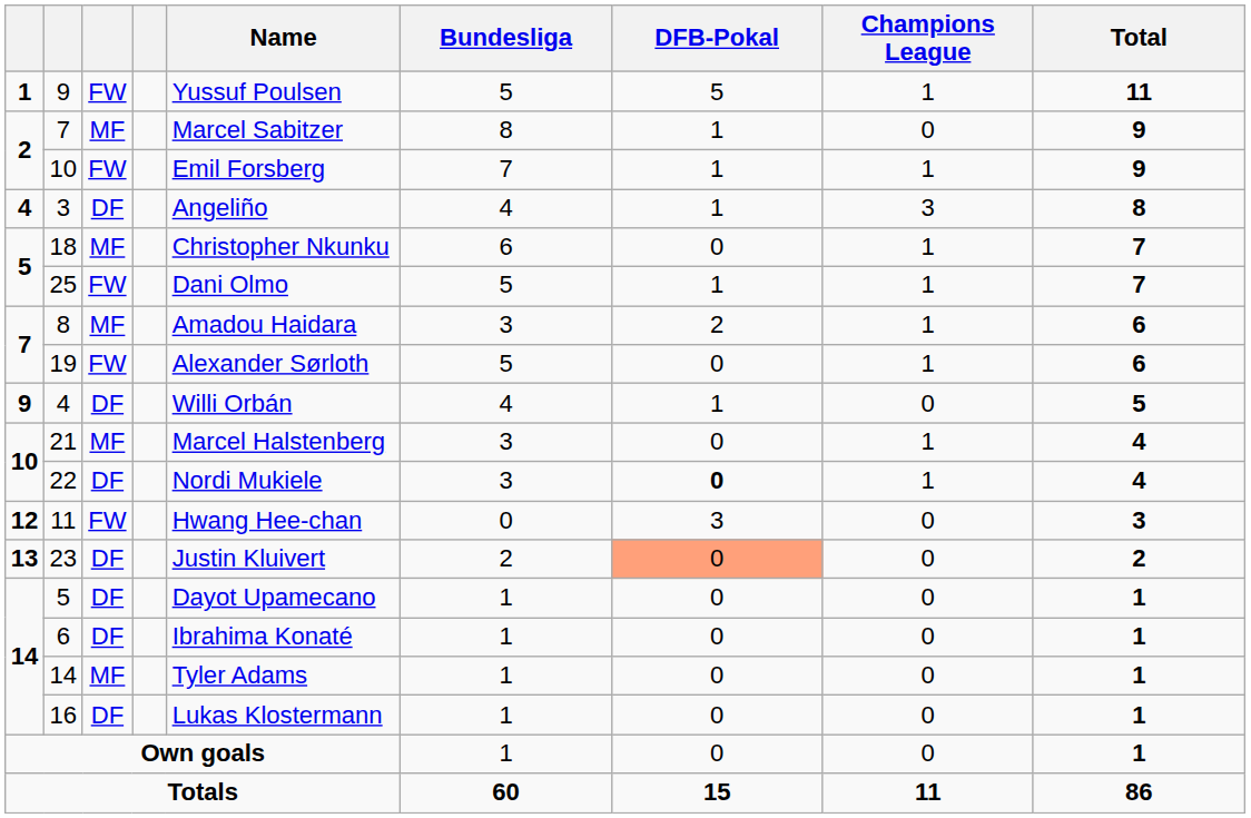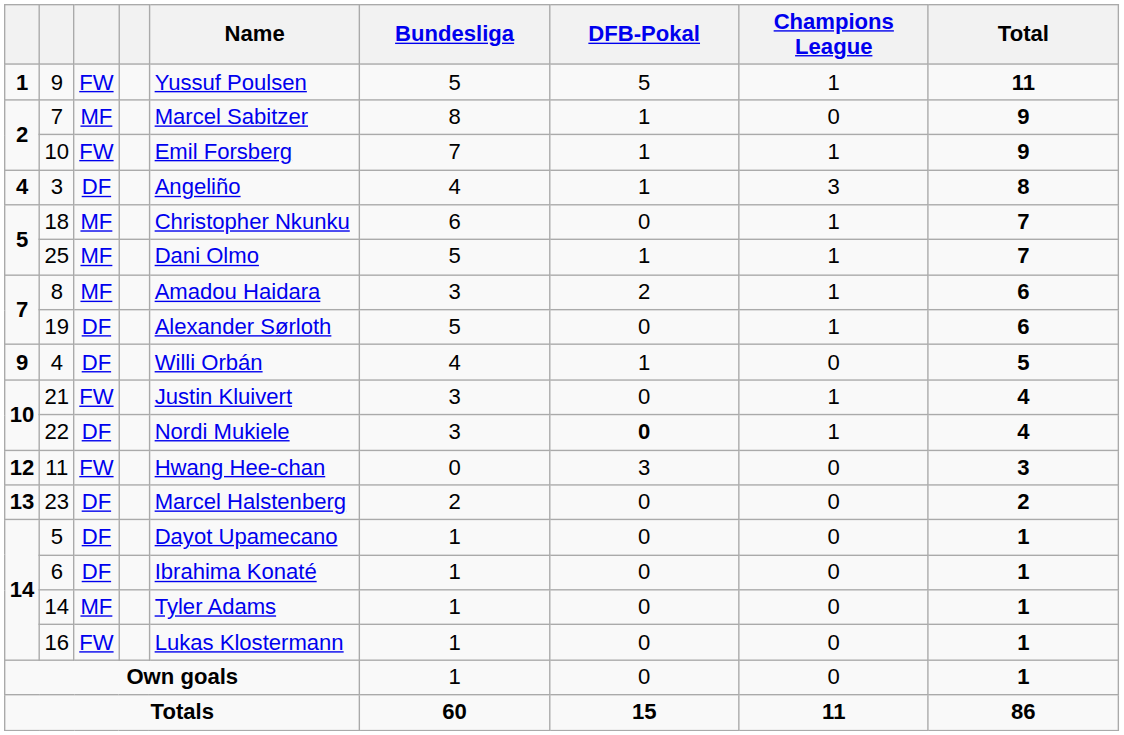25 | column 3: FW -> MF
19 | column 3: FW -> DF
21 | column 3: MF -> FW
21 | Name: Marcel Halstenberg -> Justin Kluivert
23 | Name: Justin Kluivert -> Marcel Halstenberg
23 | DFB-Pokal: lightsalmon background -> no background
16 | column 3: DF -> FW
